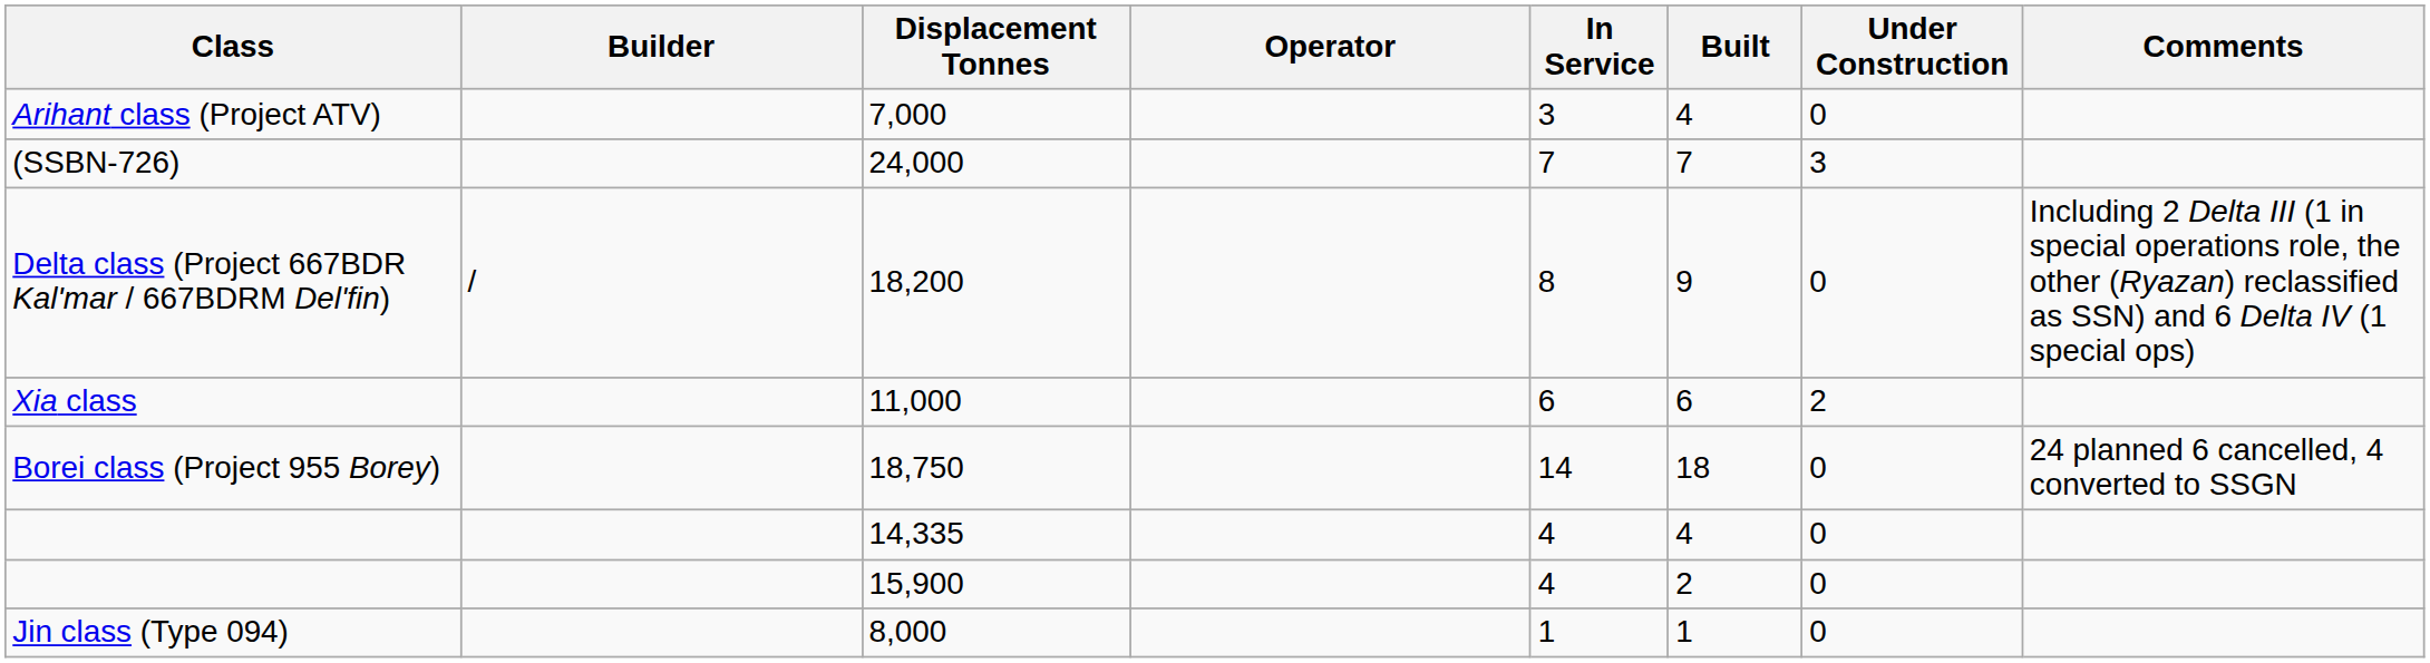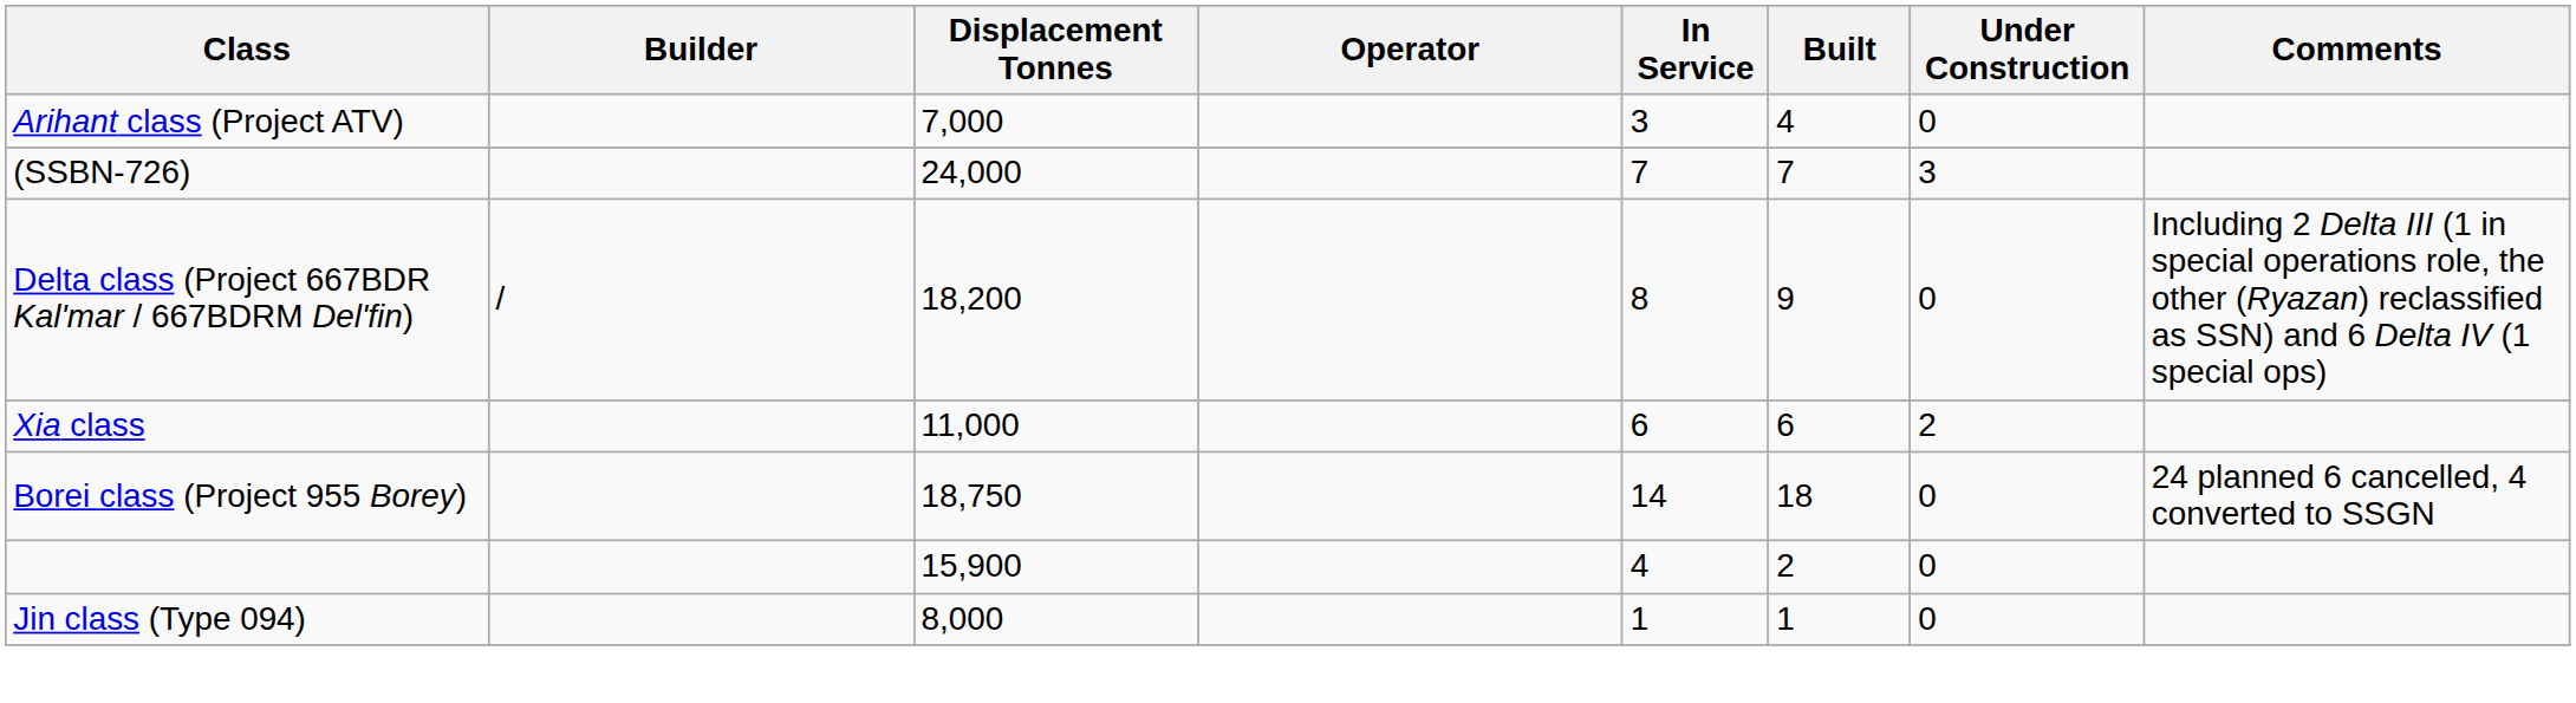- row: 14,335 | 4 | 4 | 0
